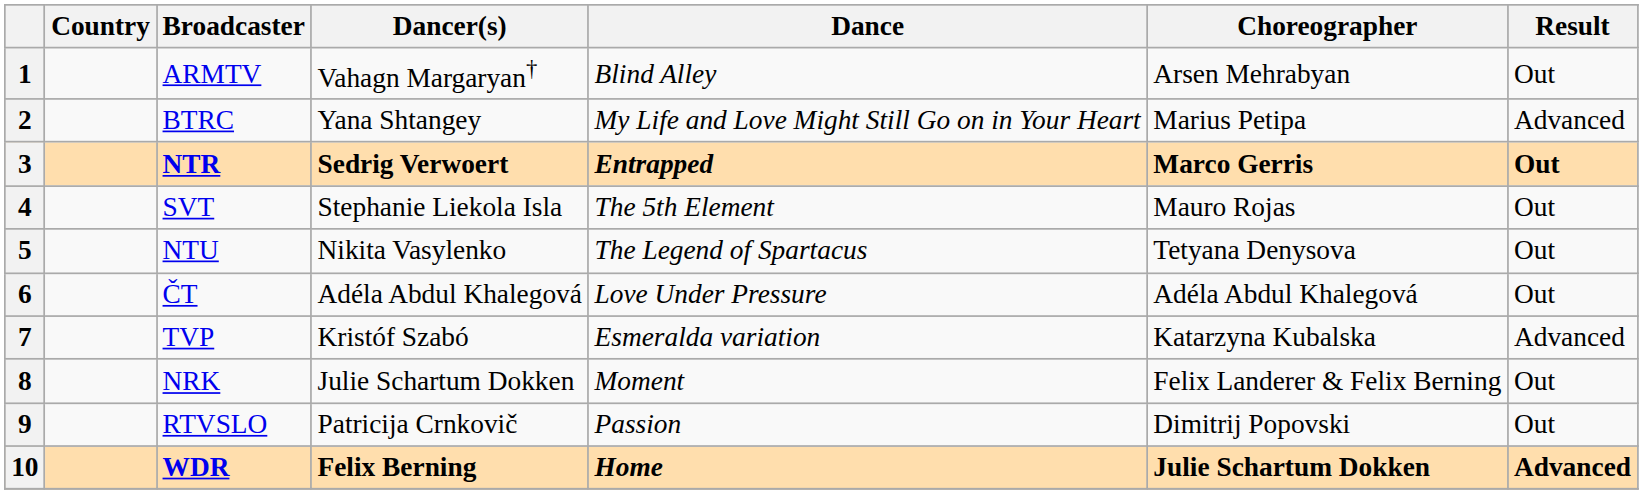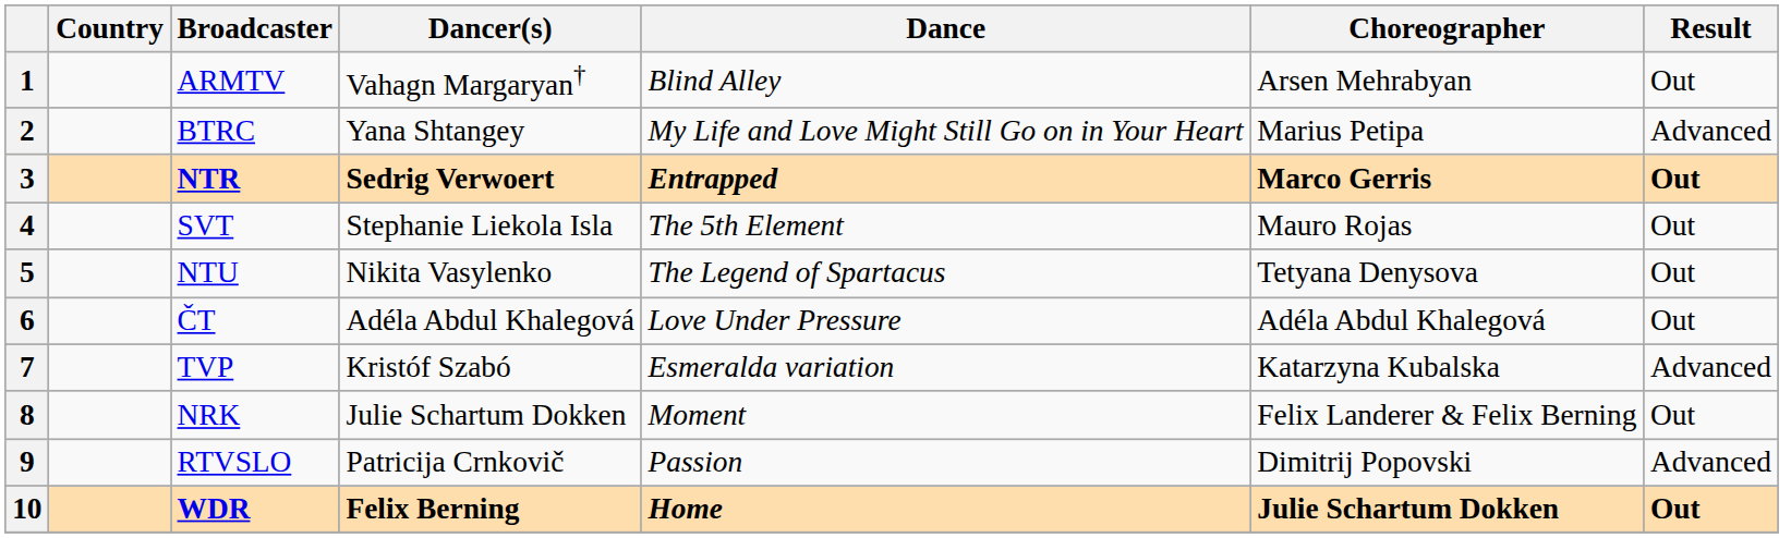9 | Result: Out -> Advanced
10 | Result: Advanced -> Out
